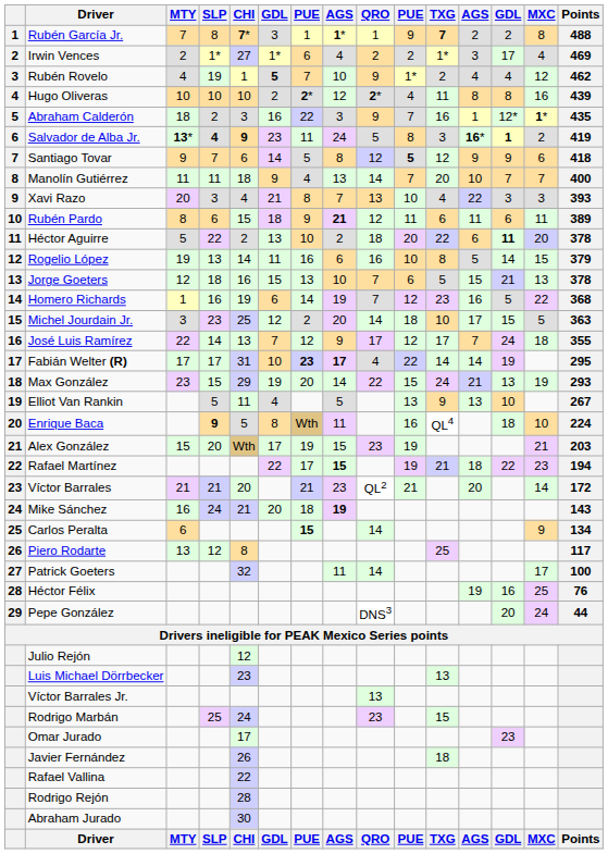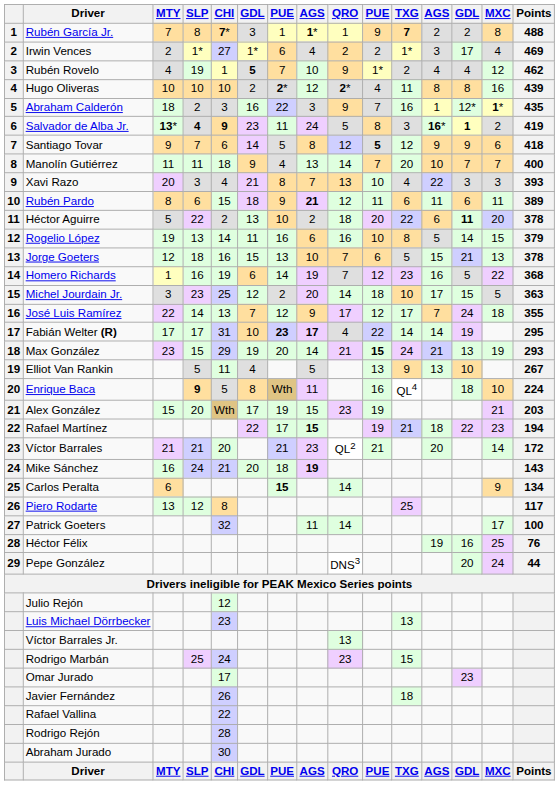Max González | QRO: 22 -> 21
Max González | column 10: normal -> bold
